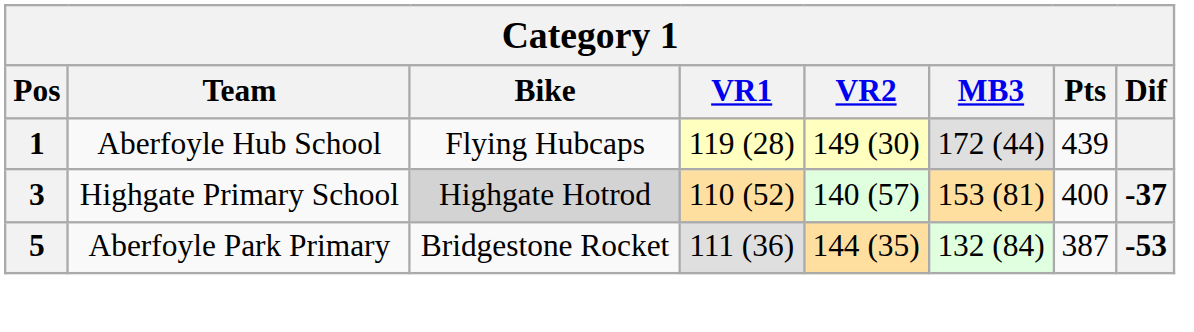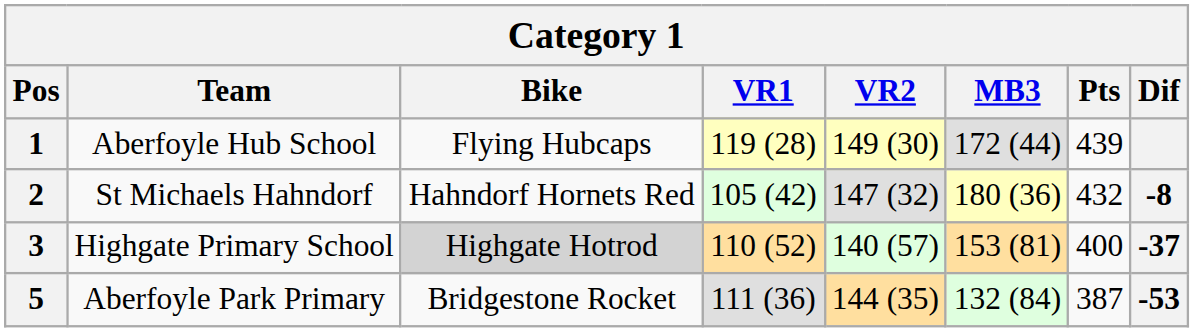+ row: 2 | St Michaels Hahndorf | Hahndorf Hornets Red | 105 (42) | 147 (32) | 180 (36) | 432 | -8
